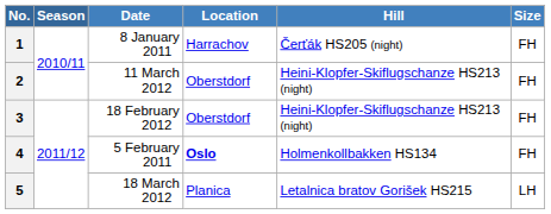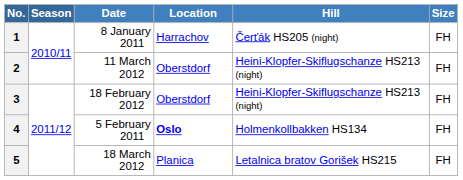5 | Size: LH -> FH
